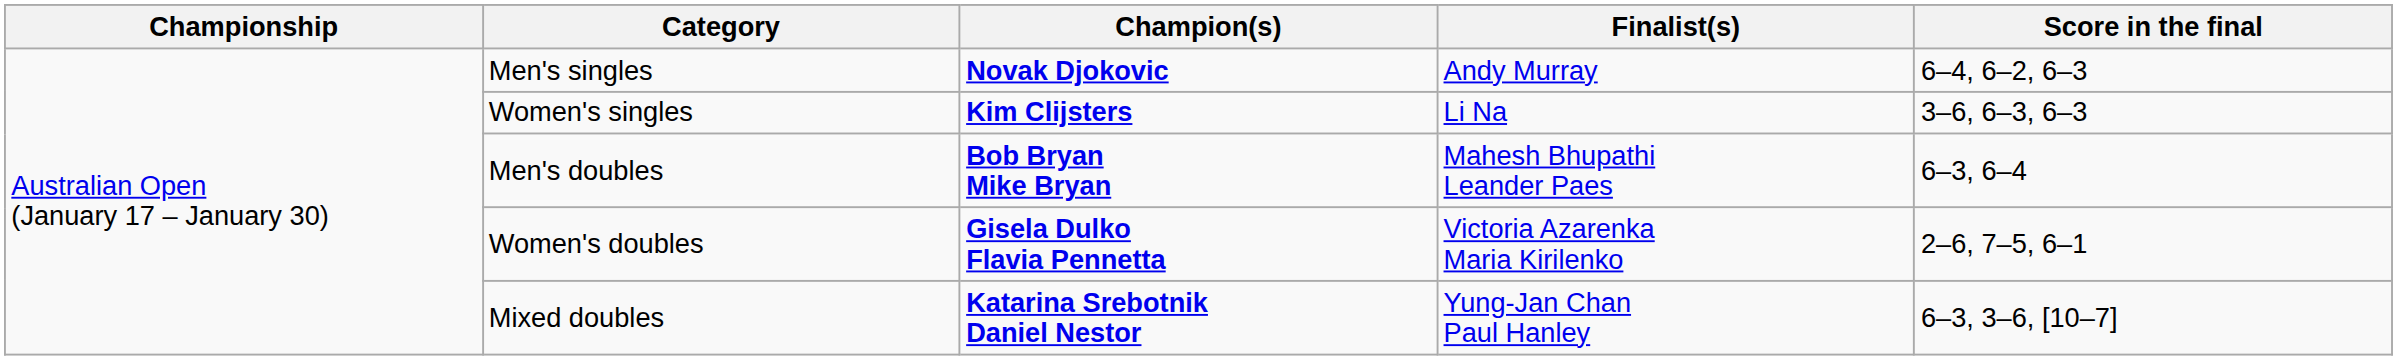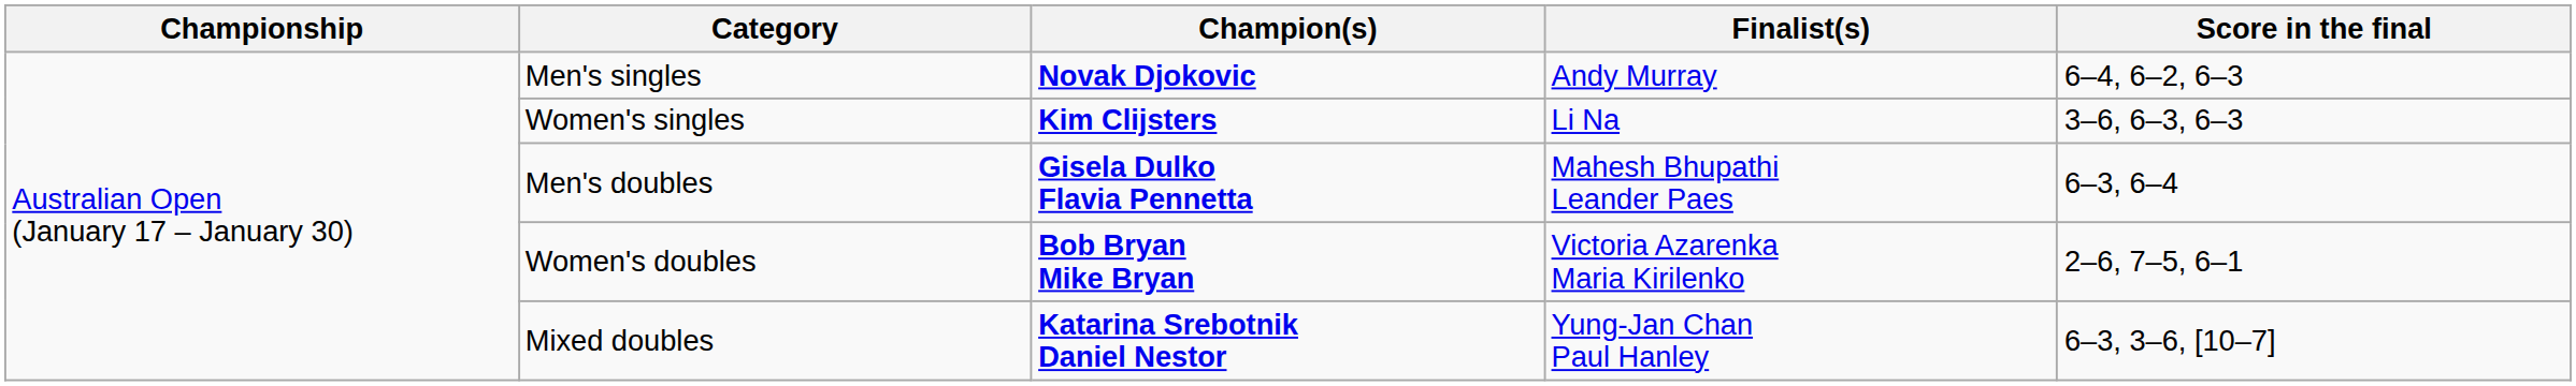Men's doubles | Champion(s): Bob Bryan Mike Bryan -> Gisela Dulko Flavia Pennetta
Women's doubles | Champion(s): Gisela Dulko Flavia Pennetta -> Bob Bryan Mike Bryan
